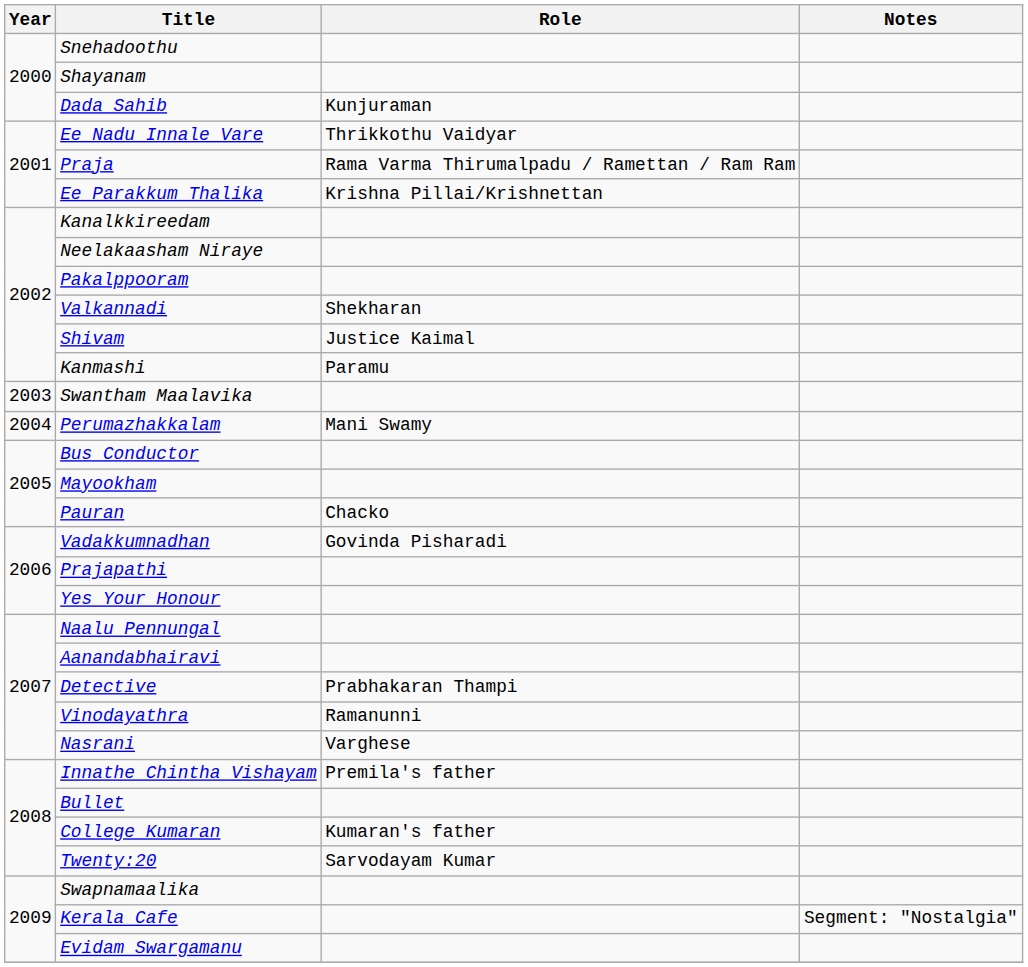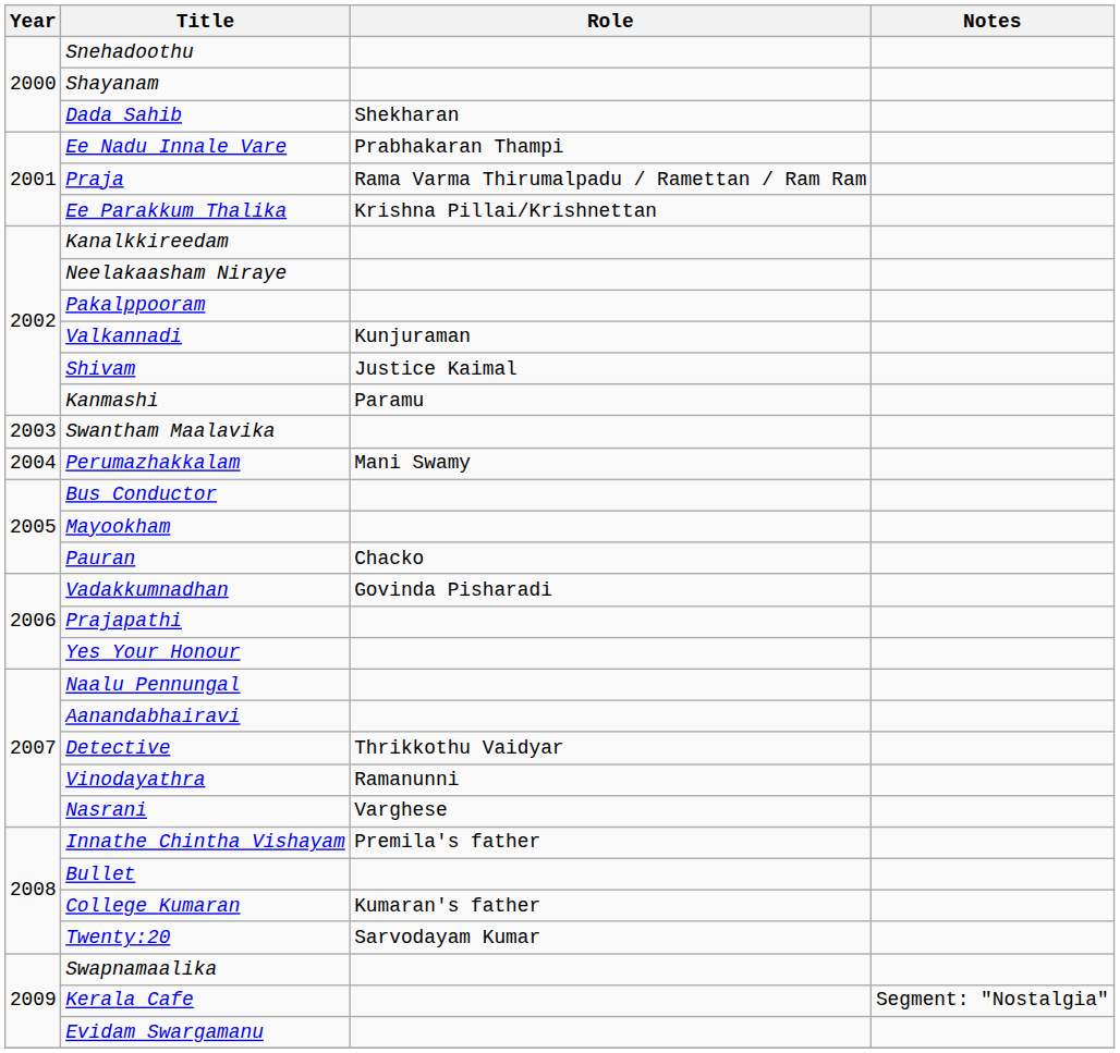Dada Sahib | Role: Kunjuraman -> Shekharan
Ee Nadu Innale Vare | Role: Thrikkothu Vaidyar -> Prabhakaran Thampi
Valkannadi | Role: Shekharan -> Kunjuraman
Detective | Role: Prabhakaran Thampi -> Thrikkothu Vaidyar
